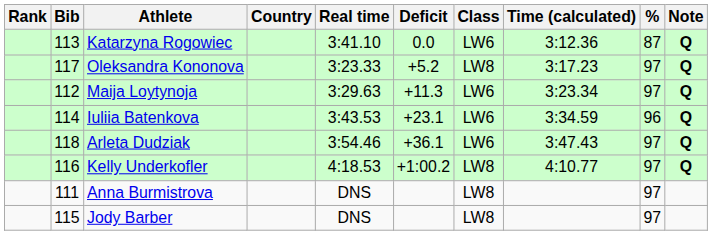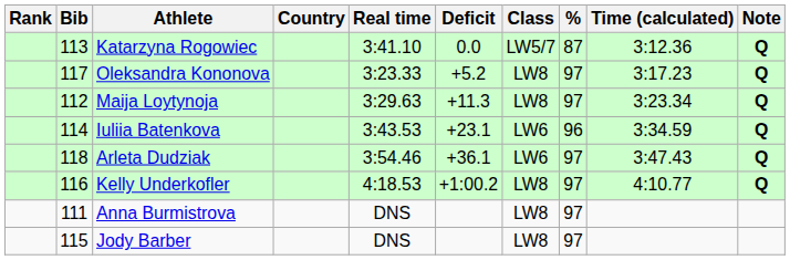columns swapped: % <-> Time (calculated)
Katarzyna Rogowiec | Class: LW6 -> LW5/7
Maija Loytynoja | Class: LW6 -> LW8
